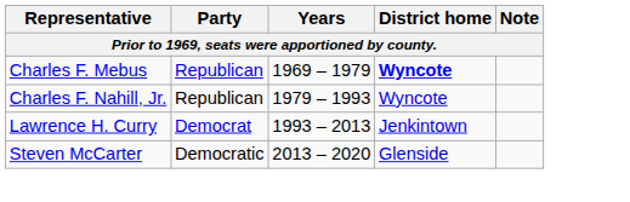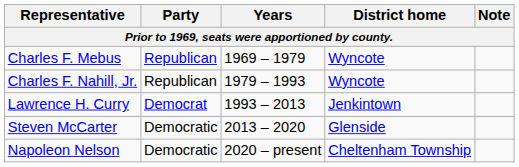Charles F. Mebus | District home: bold -> normal
+ row: Napoleon Nelson | Democratic | 2020 – present | Cheltenham Township
